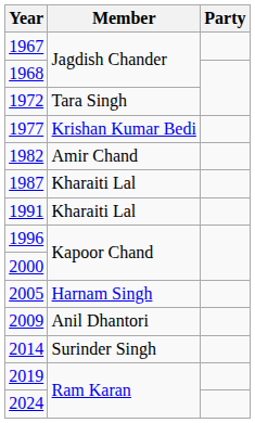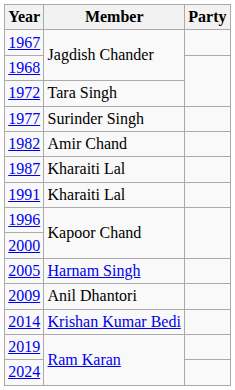1977 | Member: Krishan Kumar Bedi -> Surinder Singh
2014 | Member: Surinder Singh -> Krishan Kumar Bedi
